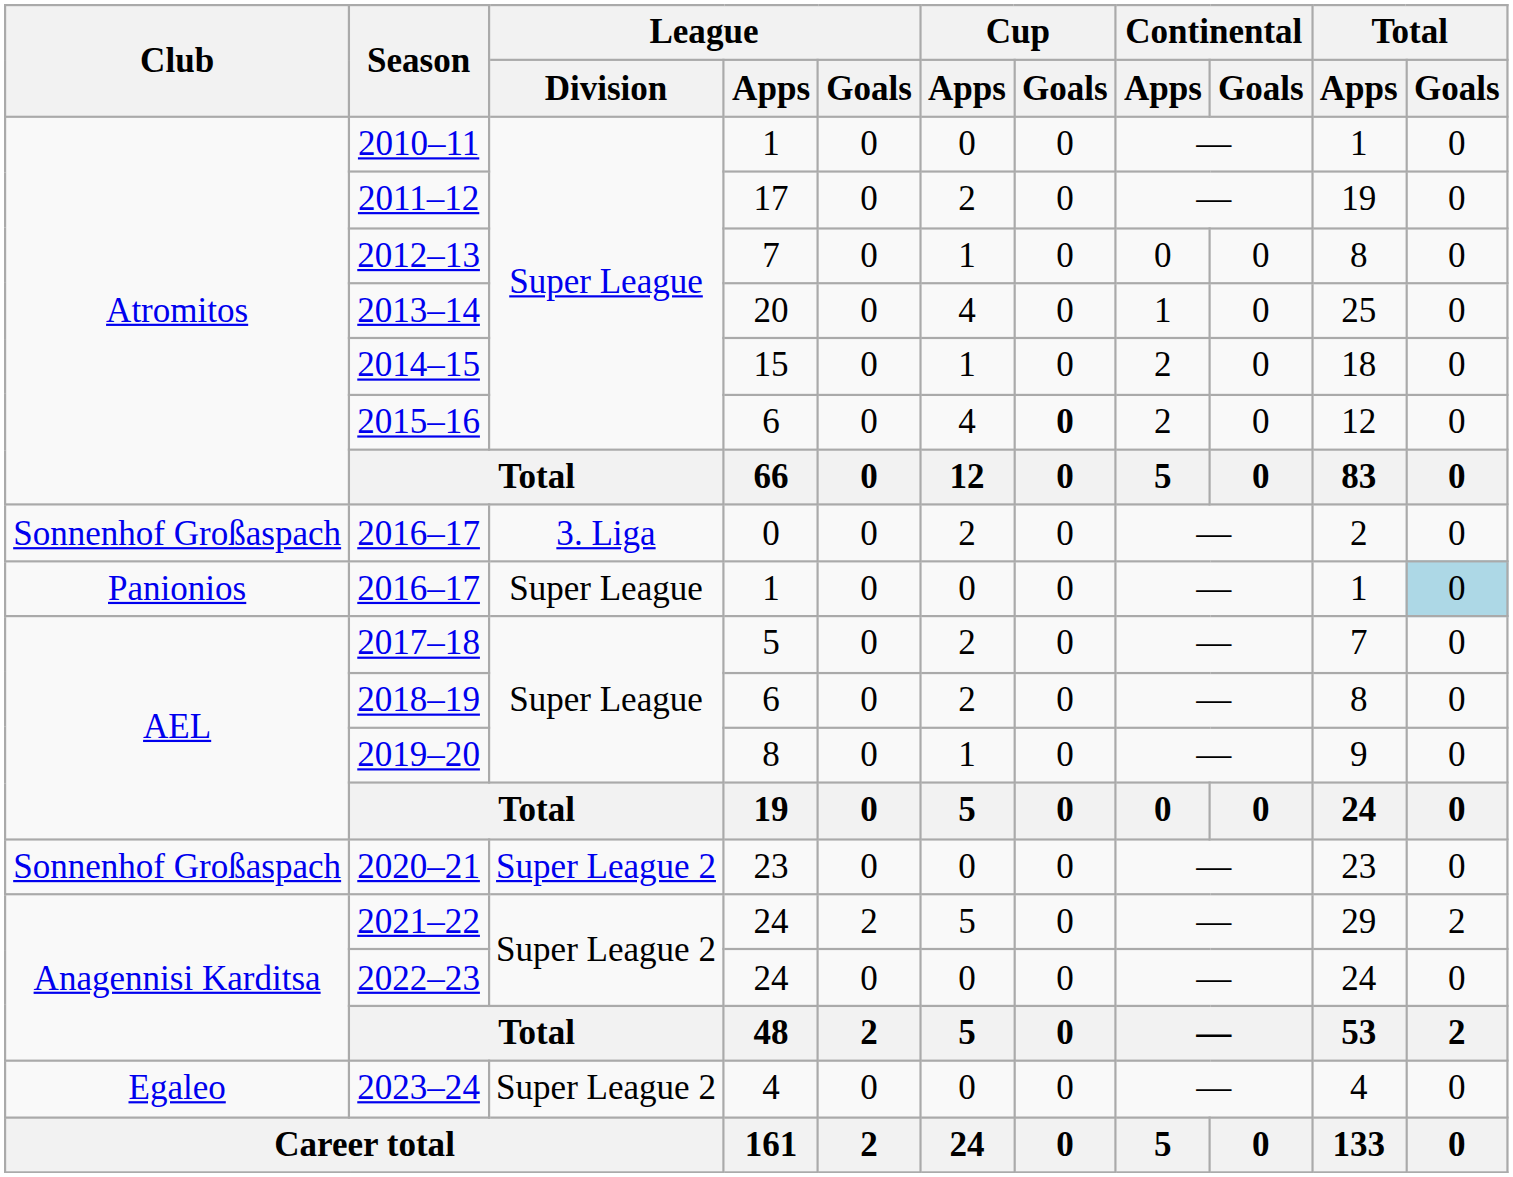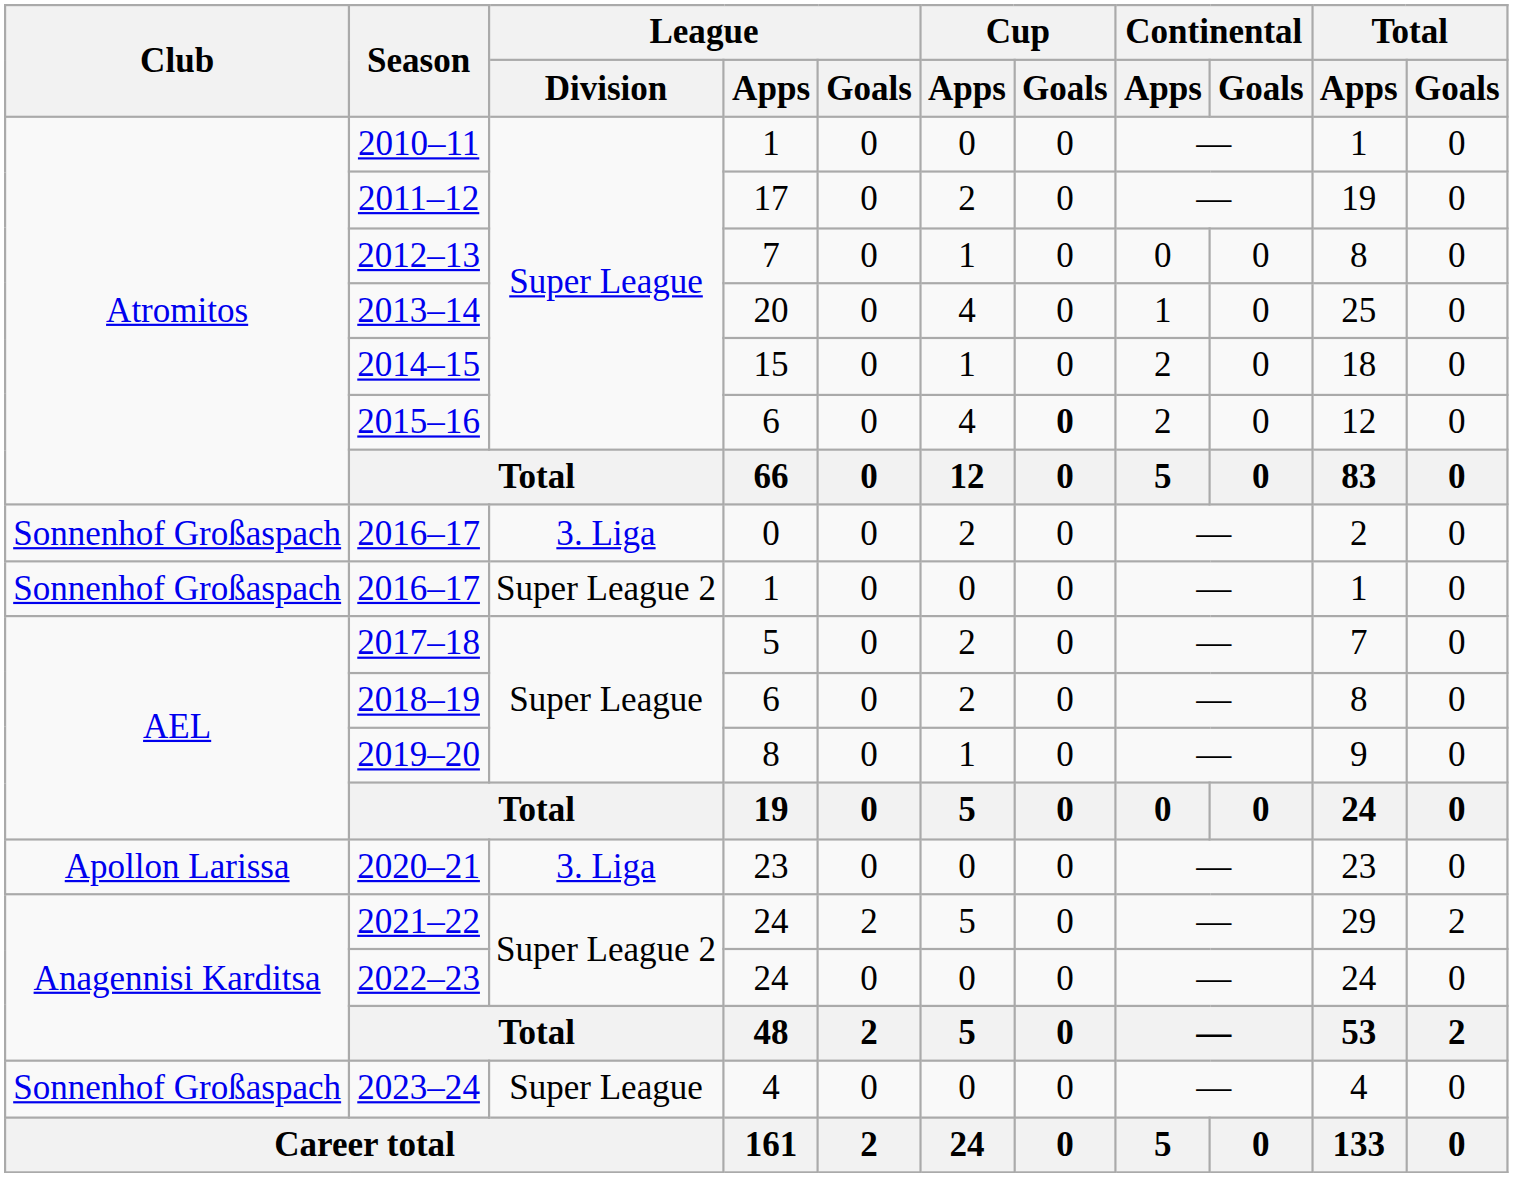2016–17 / 1 | Club: Panionios -> Sonnenhof Großaspach
2016–17 / 1 | League / Division: Super League -> Super League 2
2016–17 / 1 | Total / Goals: lightblue background -> no background
2020–21 | Club: Sonnenhof Großaspach -> Apollon Larissa
2020–21 | League / Division: Super League 2 -> 3. Liga
2023–24 | Club: Egaleo -> Sonnenhof Großaspach
2023–24 | League / Division: Super League 2 -> Super League
